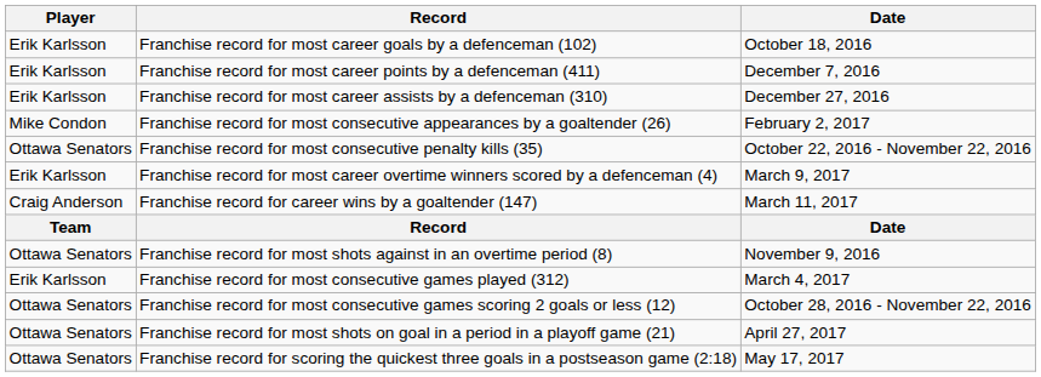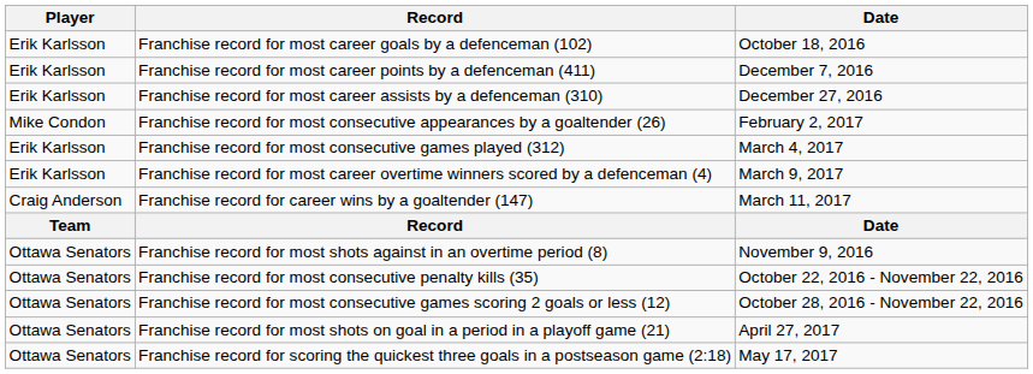rows swapped: Franchise record for most consecutive games played (312) <-> Franchise record for most consecutive penalty kills (35)
